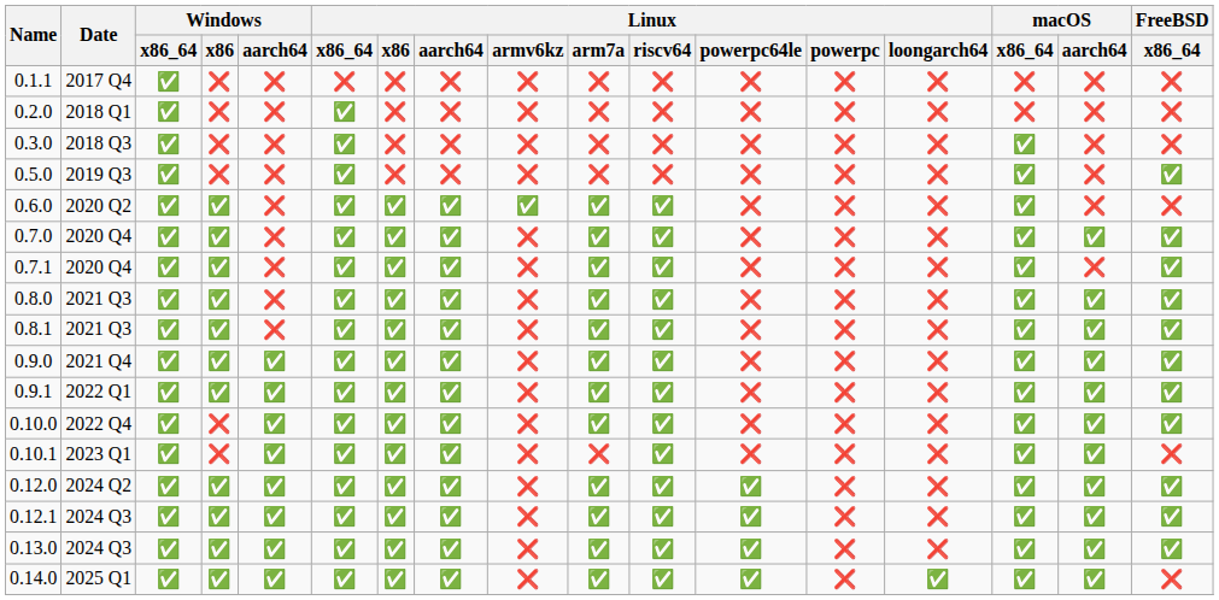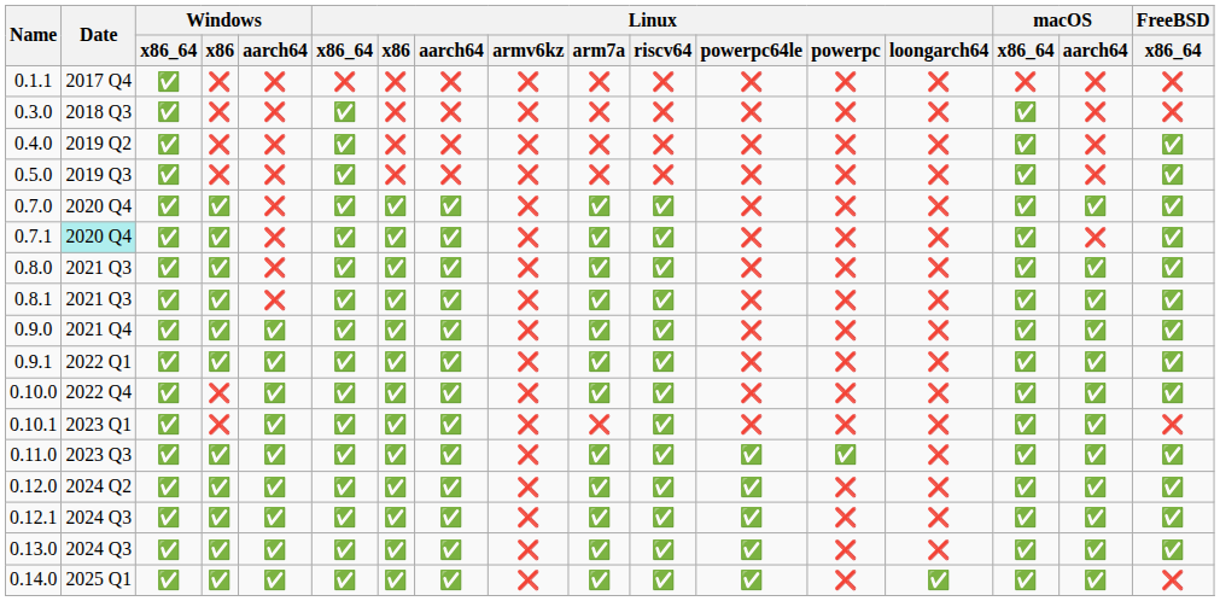- row: 0.2.0 | 2018 Q1 | ✅ | ❌ | ❌ | ✅ | ❌ | ❌ | ❌ | ❌ | ❌ | ❌ | ❌ | ❌ | ❌ | ❌ | ❌
+ row: 0.4.0 | 2019 Q2 | ✅ | ❌ | ❌ | ✅ | ❌ | ❌ | ❌ | ❌ | ❌ | ❌ | ❌ | ❌ | ✅ | ❌ | ✅
- row: 0.6.0 | 2020 Q2 | ✅ | ✅ | ❌ | ✅ | ✅ | ✅ | ✅ | ✅ | ✅ | ❌ | ❌ | ❌ | ✅ | ❌ | ❌
0.7.1 | Date: no background -> paleturquoise background
+ row: 0.11.0 | 2023 Q3 | ✅ | ✅ | ✅ | ✅ | ✅ | ✅ | ❌ | ✅ | ✅ | ✅ | ✅ | ❌ | ✅ | ✅ | ✅
